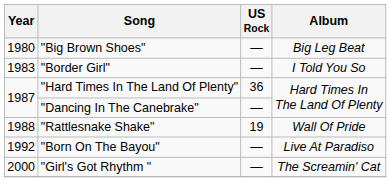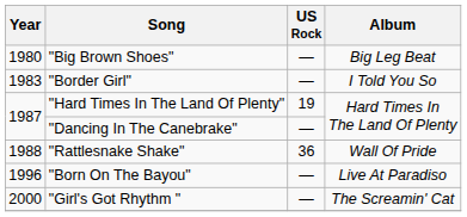"Hard Times In The Land Of Plenty" | US Rock: 36 -> 19
"Rattlesnake Shake" | US Rock: 19 -> 36
"Born On The Bayou" | Year: 1992 -> 1996
